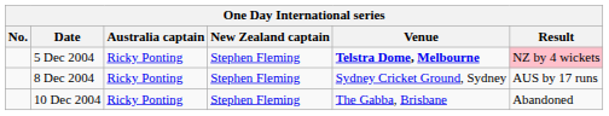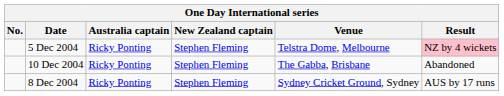5 Dec 2004 | Venue: bold -> normal
rows swapped: 8 Dec 2004 <-> 10 Dec 2004
